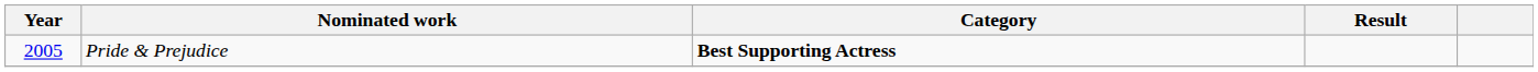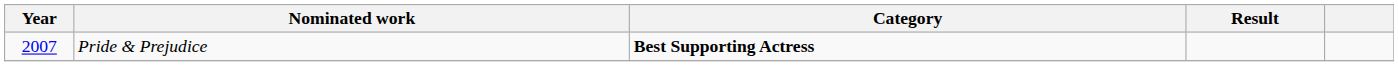Pride & Prejudice | Year: 2005 -> 2007
